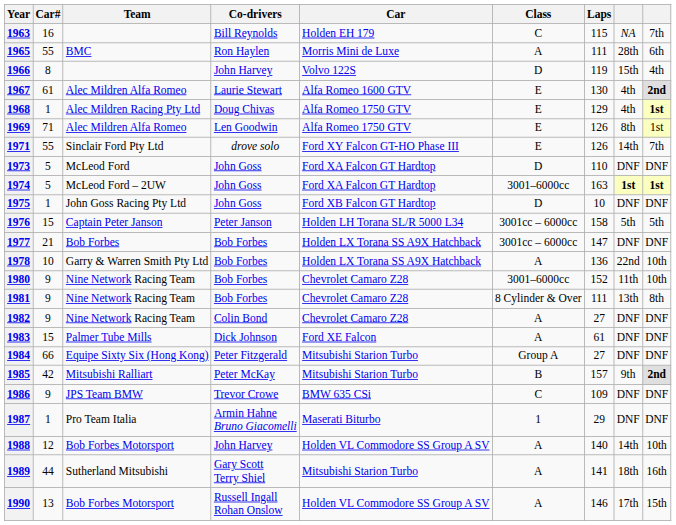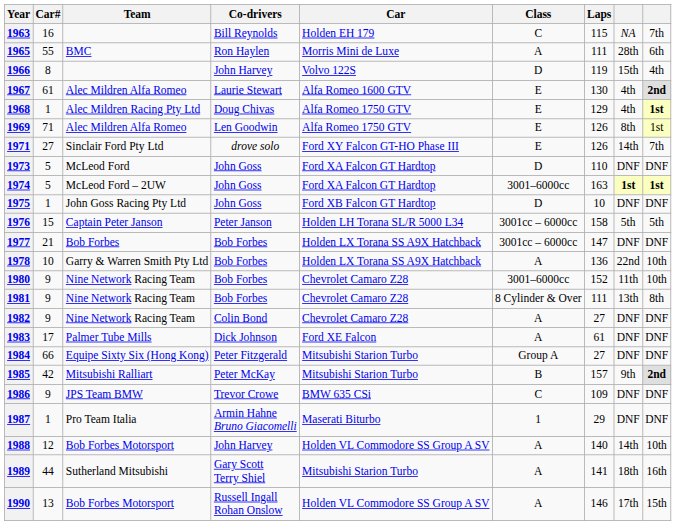1971 | Car#: 55 -> 27
1983 | Car#: 15 -> 17
